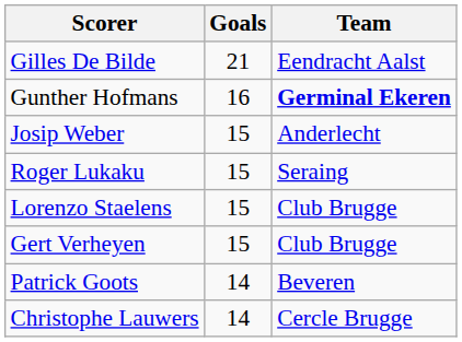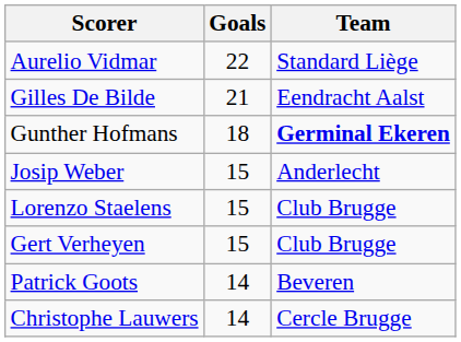+ row: Aurelio Vidmar | 22 | Standard Liège
Gunther Hofmans | Goals: 16 -> 18
- row: Roger Lukaku | 15 | Seraing
